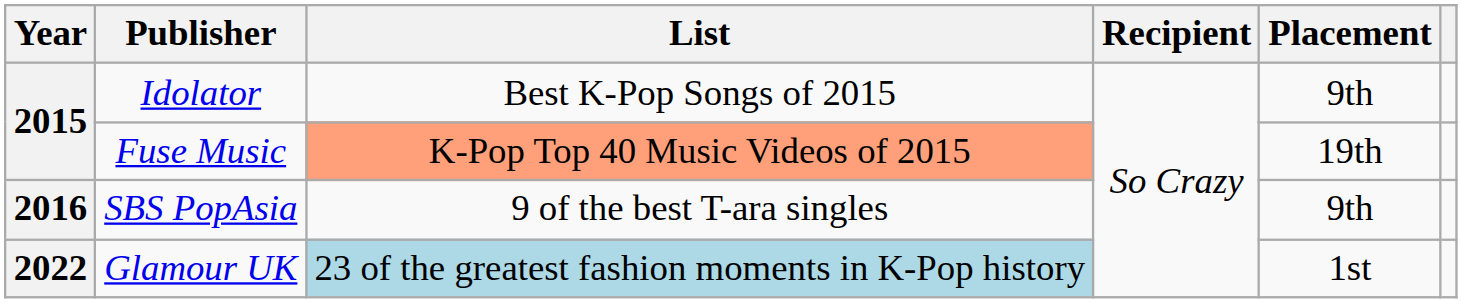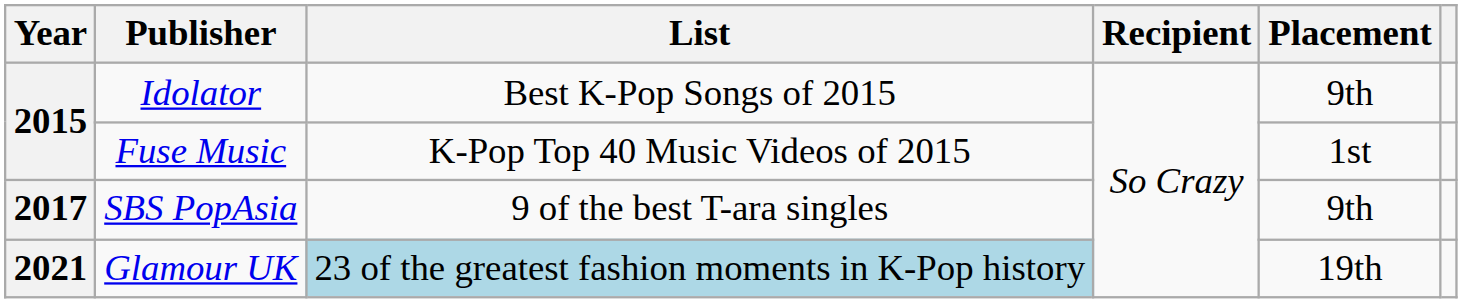Fuse Music | List: lightsalmon background -> no background
Fuse Music | Placement: 19th -> 1st
SBS PopAsia | Year: 2016 -> 2017
Glamour UK | Year: 2022 -> 2021
Glamour UK | Placement: 1st -> 19th
